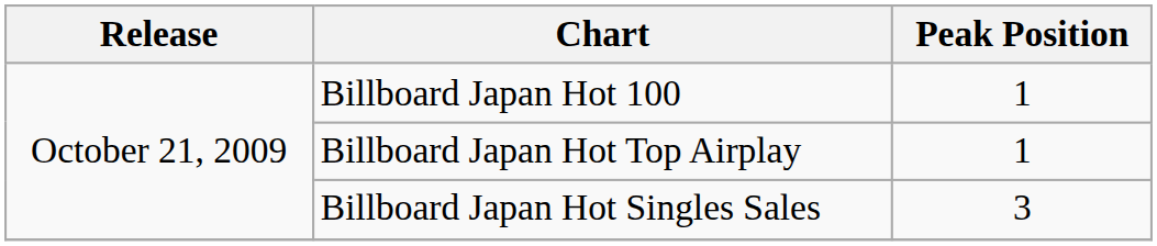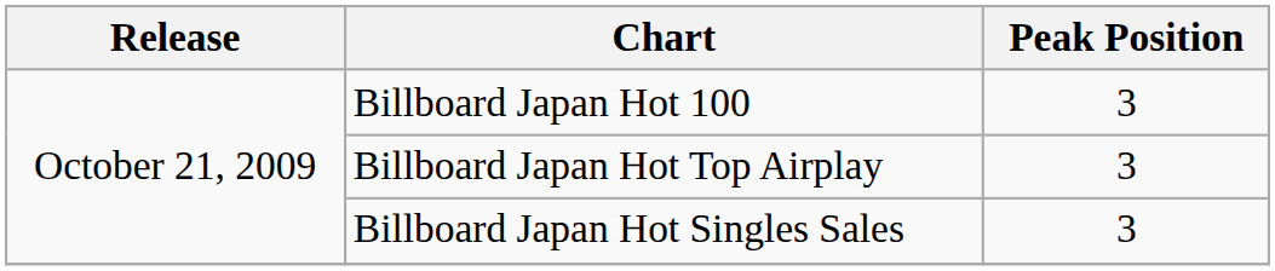Billboard Japan Hot 100 | Peak Position: 1 -> 3
Billboard Japan Hot Top Airplay | Peak Position: 1 -> 3
